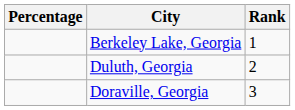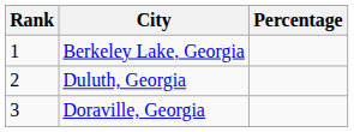columns swapped: Rank <-> Percentage
